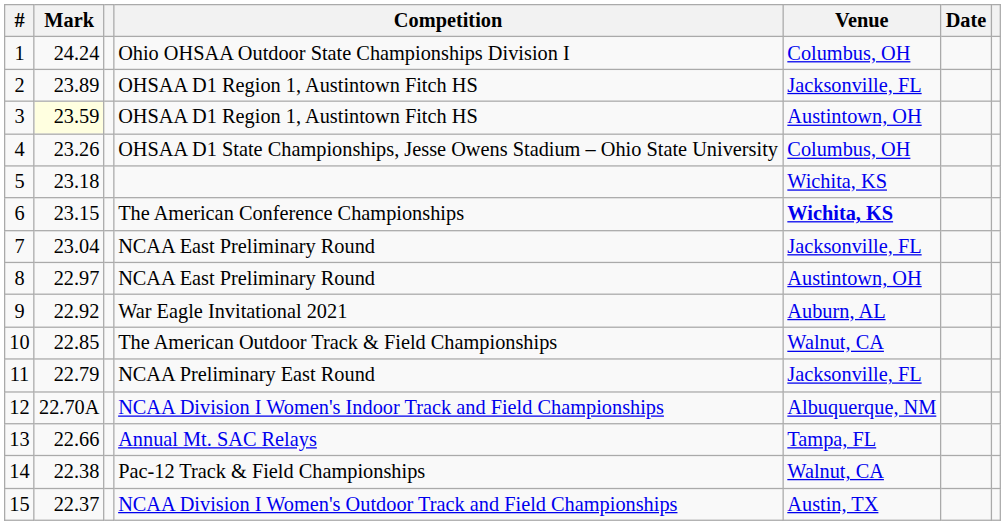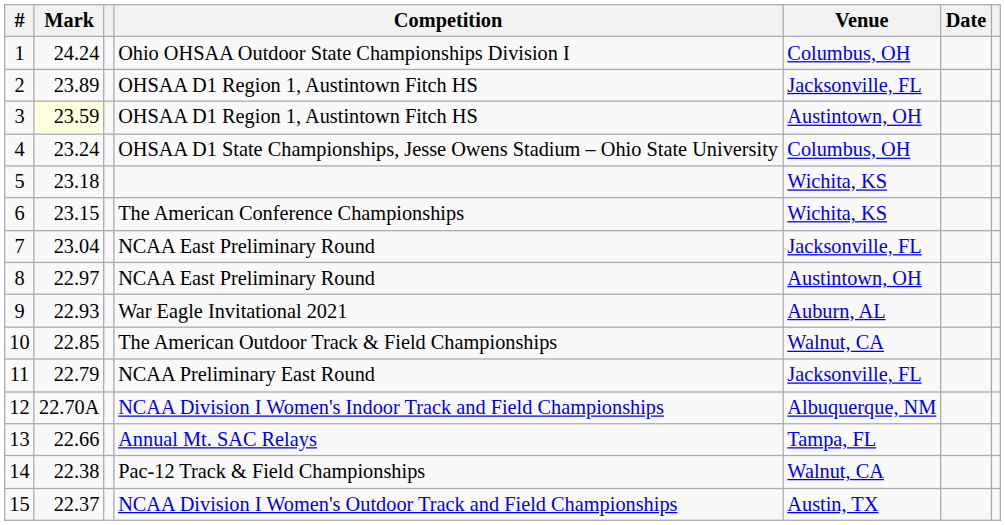4 | Mark: 23.26 -> 23.24
6 | Venue: bold -> normal
9 | Mark: 22.92 -> 22.93
